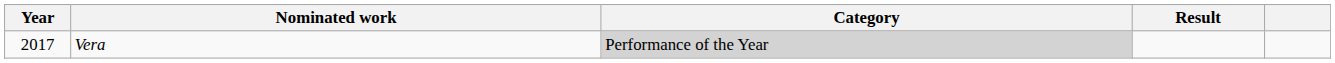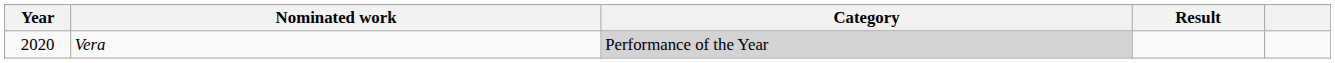Vera | Year: 2017 -> 2020
